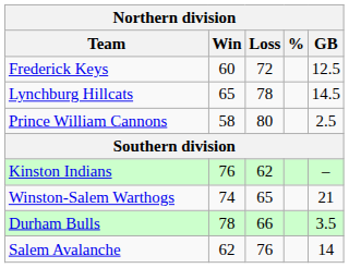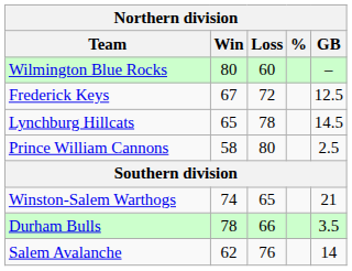+ row: Wilmington Blue Rocks | 80 | 60 | –
Frederick Keys | Win: 60 -> 67
- row: Kinston Indians | 76 | 62 | –
